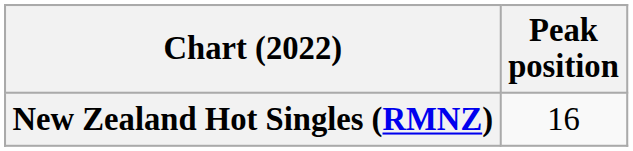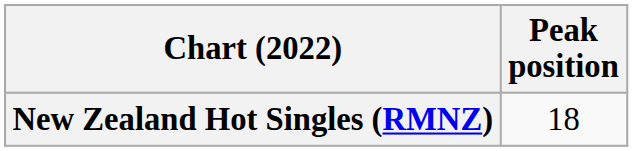New Zealand Hot Singles (RMNZ) | Peak position: 16 -> 18
